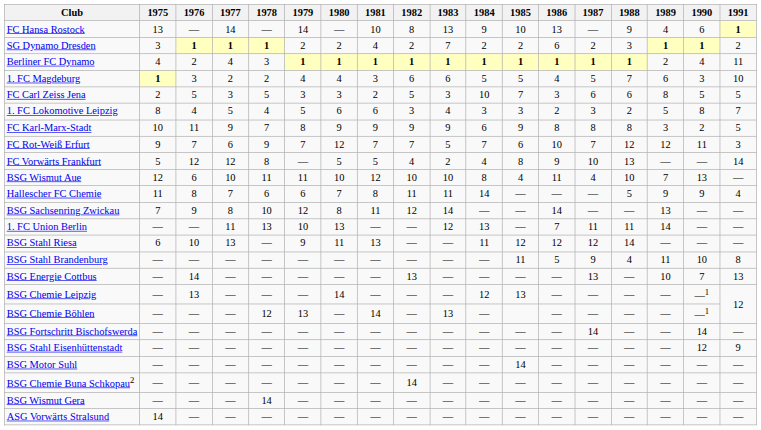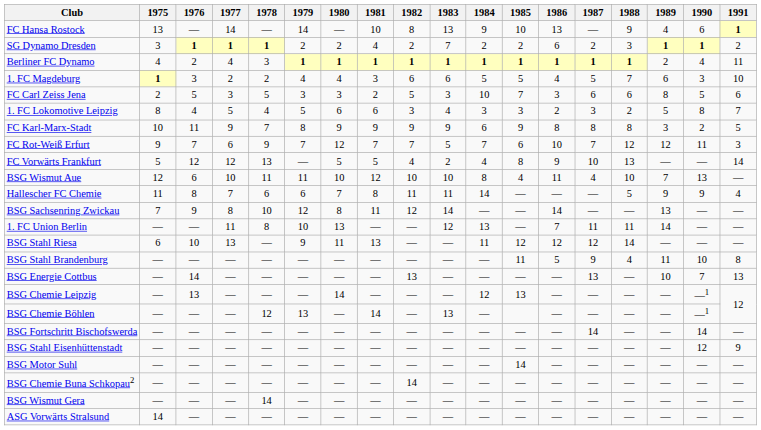FC Carl Zeiss Jena | 1991: 5 -> 6
FC Vorwärts Frankfurt | 1978: 8 -> 13
1. FC Union Berlin | 1978: 13 -> 8
